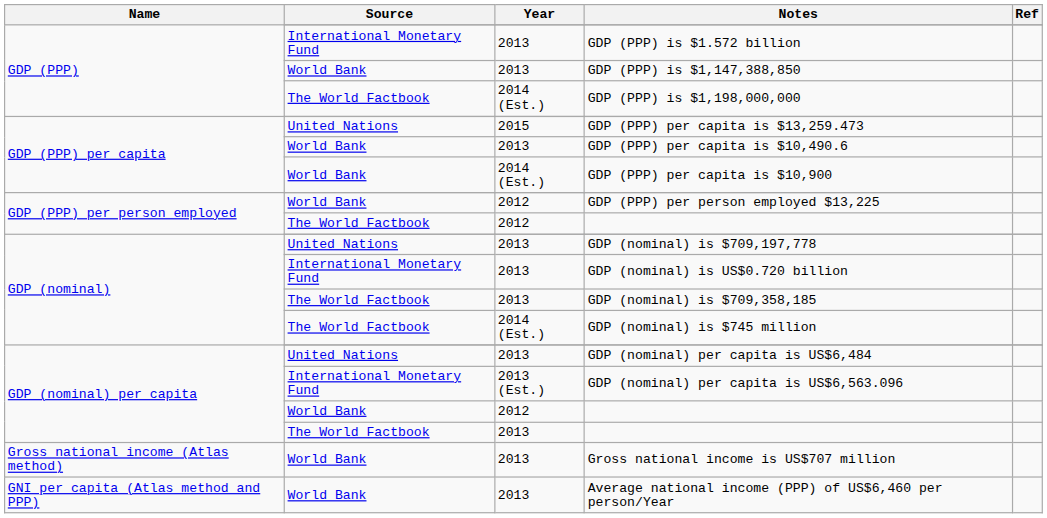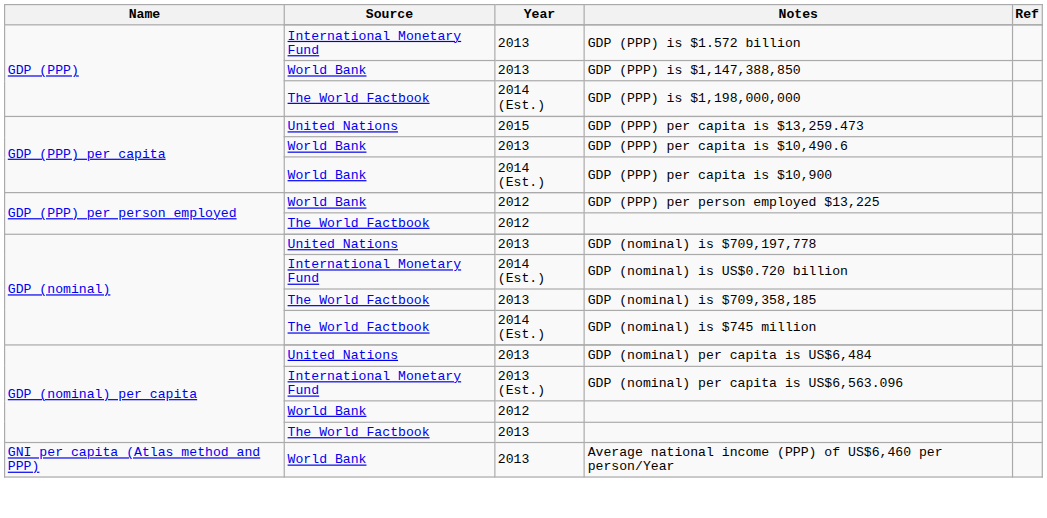GDP (nominal) is US$0.720 billion | Year: 2013 -> 2014 (Est.)
- row: Gross national income (Atlas method) | World Bank | 2013 | Gross national income is US$707 million
